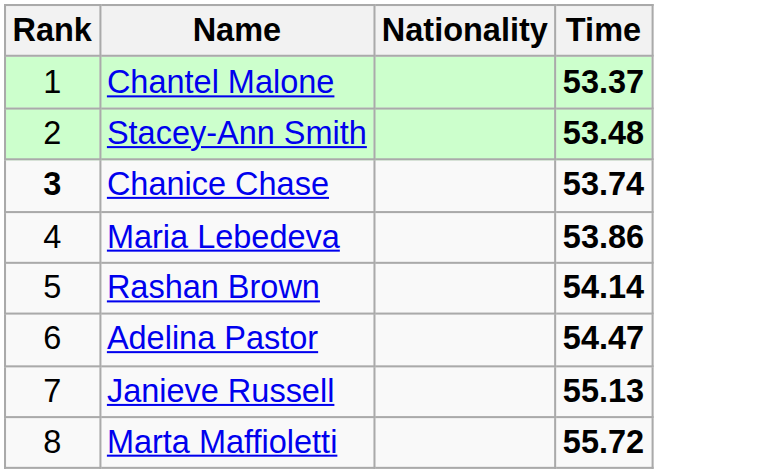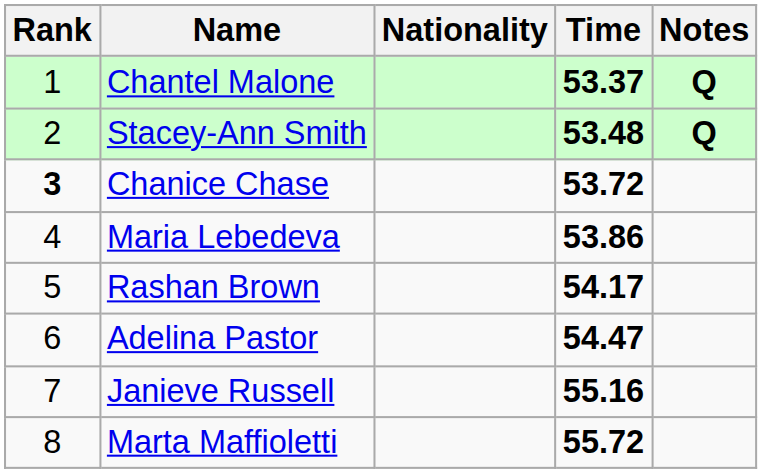+ column: Notes | Q | Q
Chanice Chase | Time: 53.74 -> 53.72
Rashan Brown | Time: 54.14 -> 54.17
Janieve Russell | Time: 55.13 -> 55.16
